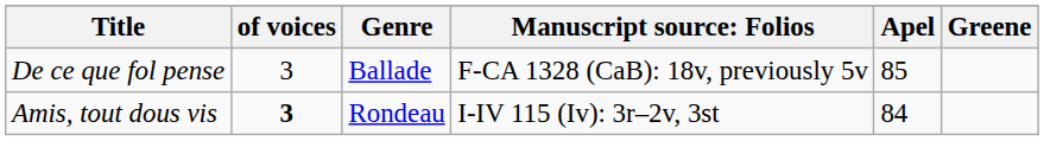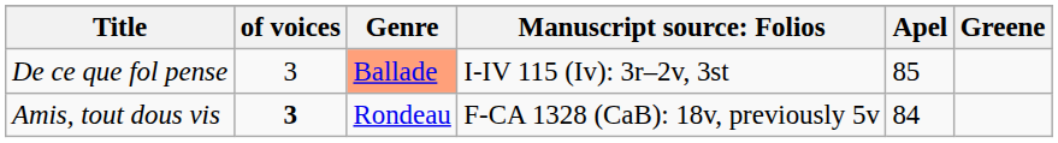De ce que fol pense | Genre: no background -> lightsalmon background
De ce que fol pense | column 4: F-CA 1328 (CaB): 18v, previously 5v -> I-IV 115 (Iv): 3r–2v, 3st
Amis, tout dous vis | column 4: I-IV 115 (Iv): 3r–2v, 3st -> F-CA 1328 (CaB): 18v, previously 5v
